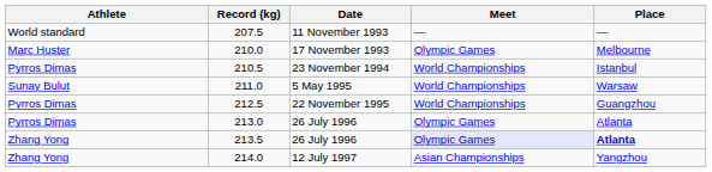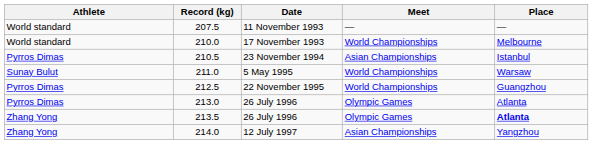210.0 | Athlete: Marc Huster -> World standard
210.0 | Meet: Olympic Games -> World Championships
210.5 | Meet: World Championships -> Asian Championships
213.5 | Meet: lavender background -> no background
